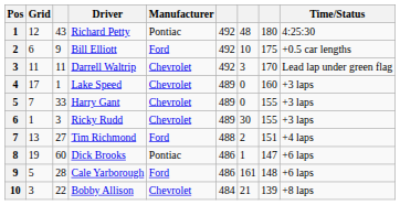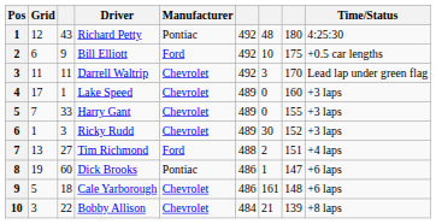Ricky Rudd | column 8: 155 -> 152
Cale Yarborough | column 3: 28 -> 18
Cale Yarborough | Manufacturer: Ford -> Chevrolet
